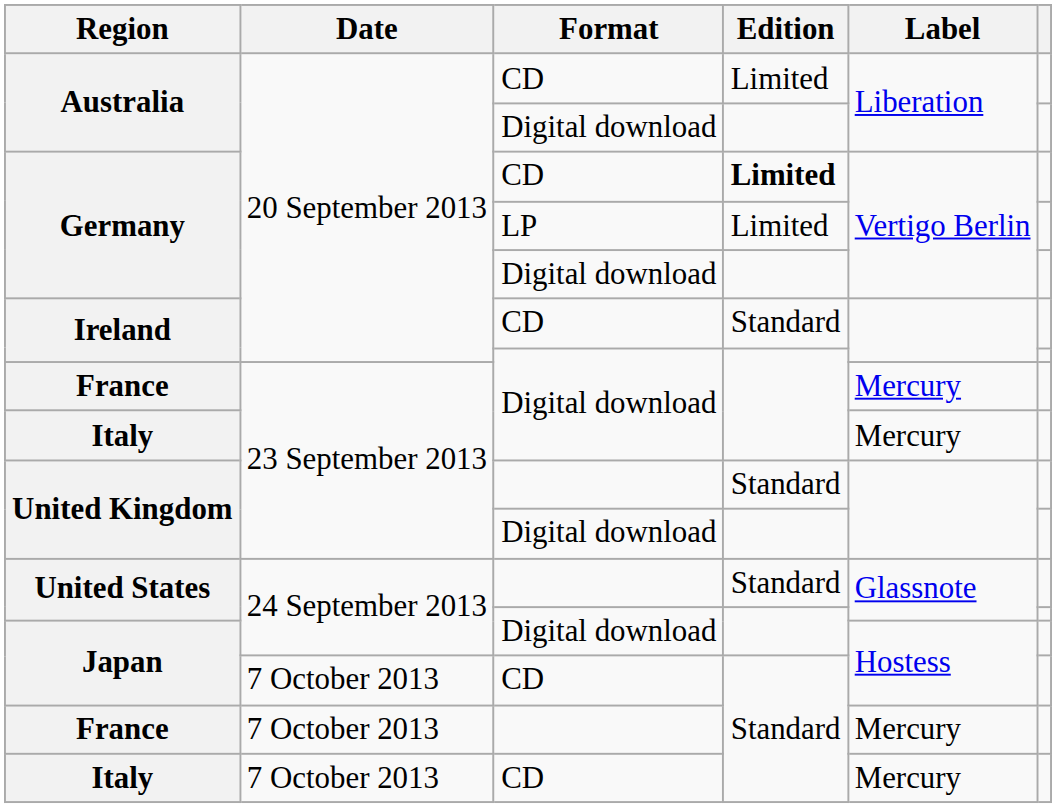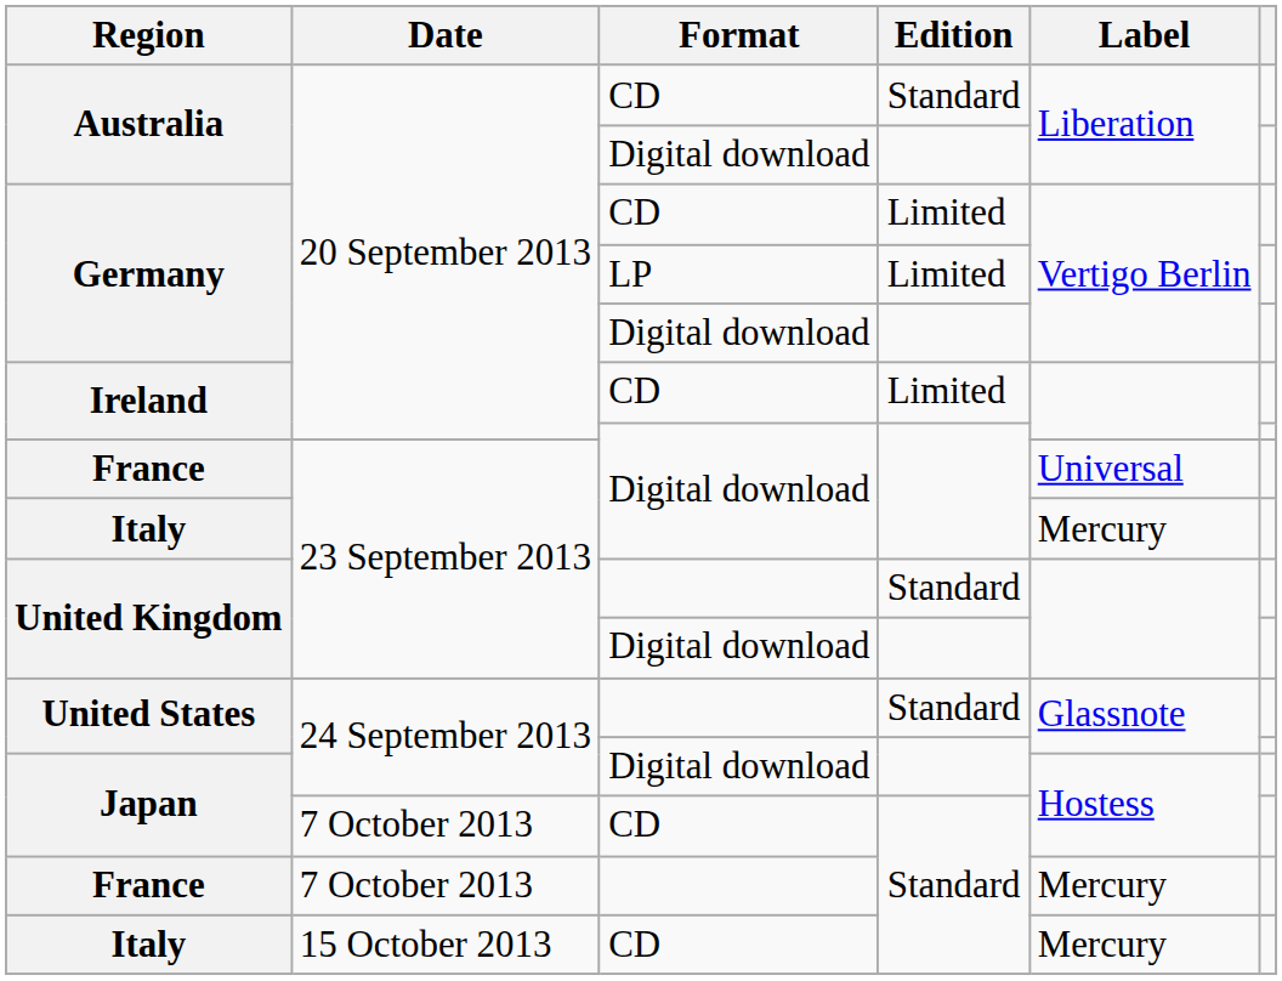Australia / CD | Edition: Limited -> Standard
Germany / CD | Edition: bold -> normal
Ireland / CD | Edition: Standard -> Limited
France / Digital download | Label: Mercury -> Universal
Italy / CD | Date: 7 October 2013 -> 15 October 2013
